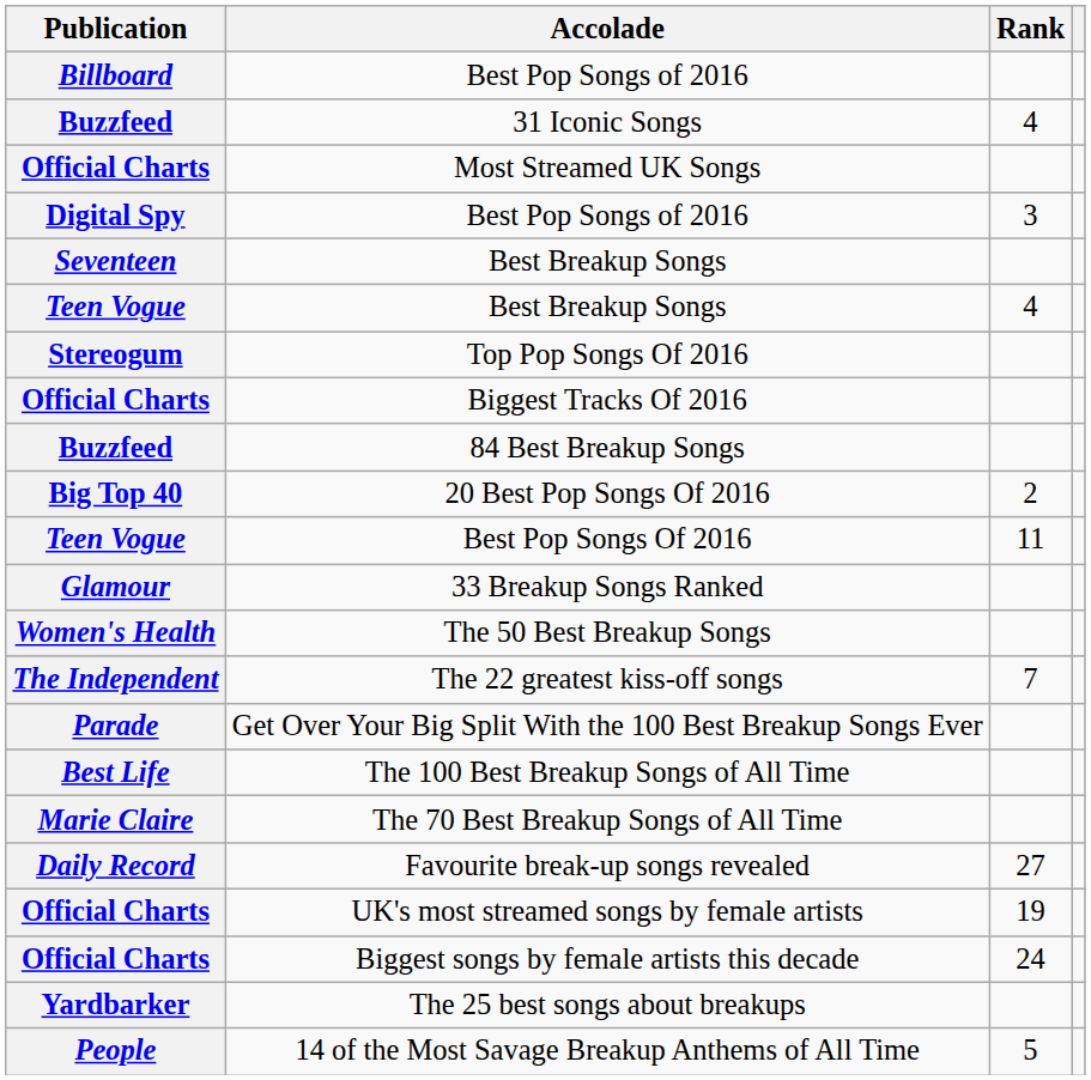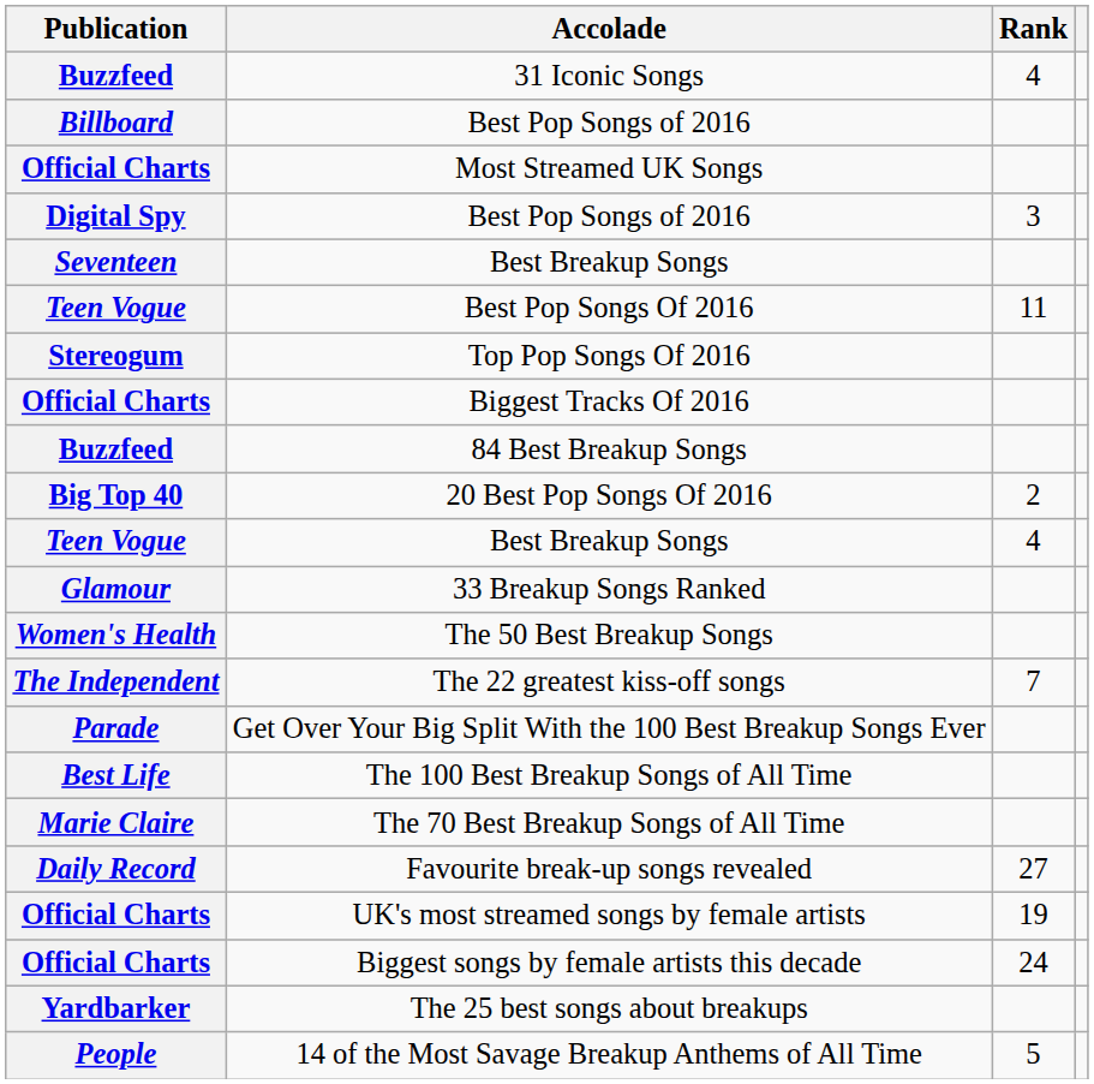rows swapped: Billboard / Best Pop Songs of 2016 <-> 31 Iconic Songs
rows swapped: Teen Vogue / Best Breakup Songs <-> Best Pop Songs Of 2016
